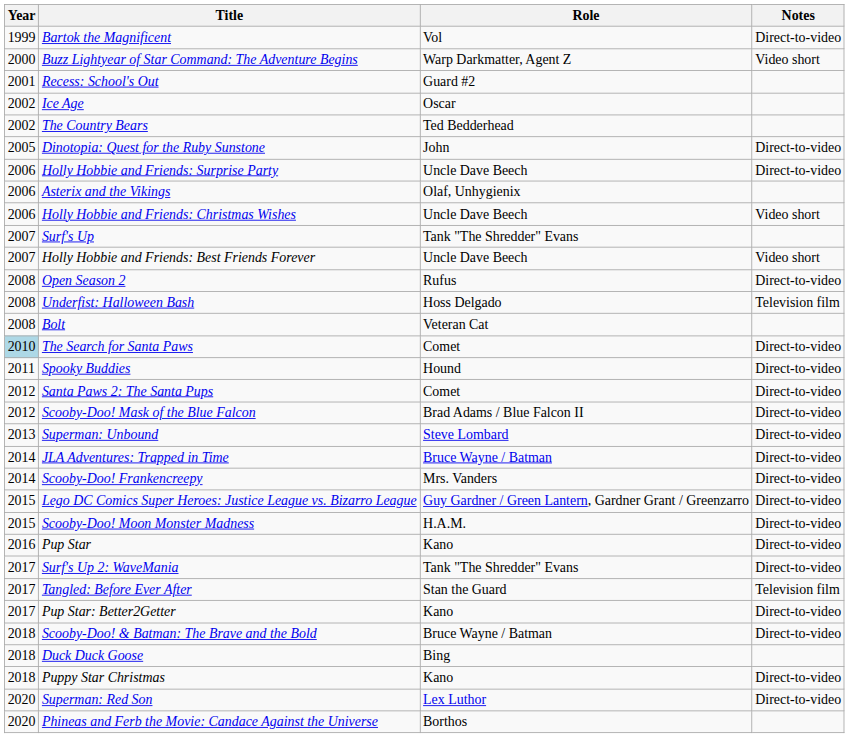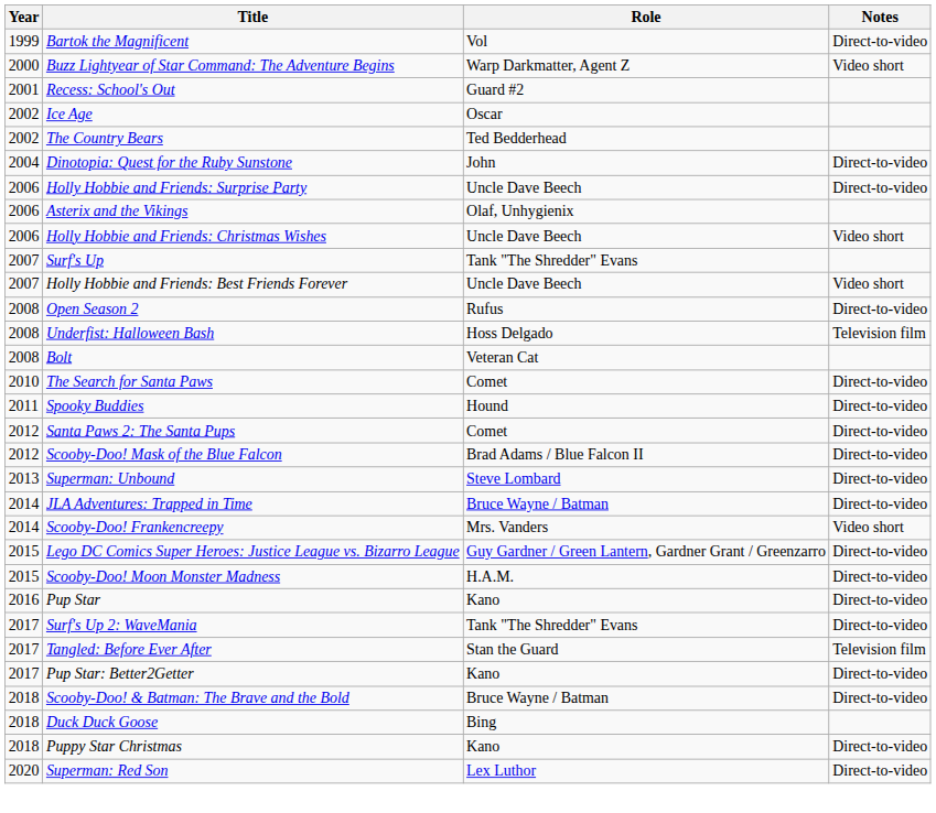Dinotopia: Quest for the Ruby Sunstone | Year: 2005 -> 2004
The Search for Santa Paws | Year: lightblue background -> no background
Scooby-Doo! Frankencreepy | Notes: Direct-to-video -> Video short
- row: 2020 | Phineas and Ferb the Movie: Candace Against the Universe | Borthos
